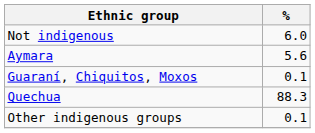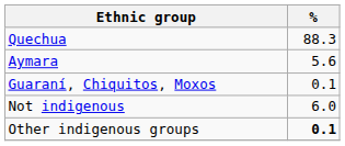rows swapped: Quechua <-> Not indigenous
Other indigenous groups | %: normal -> bold
